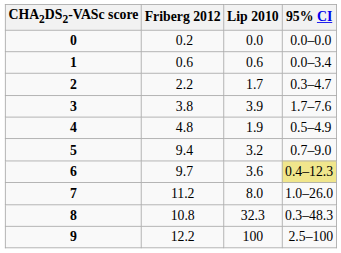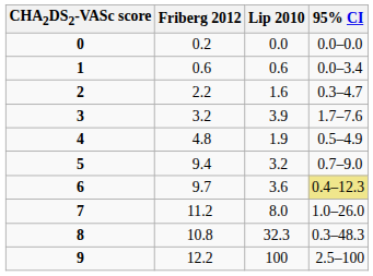2 | Lip 2010: 1.7 -> 1.6
3 | Friberg 2012: 3.8 -> 3.2
